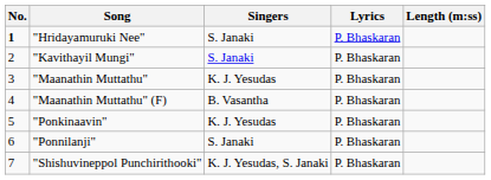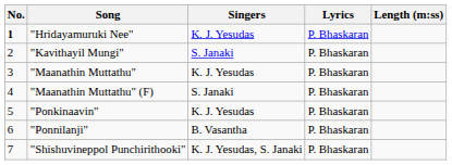"Hridayamuruki Nee" | Singers: S. Janaki -> K. J. Yesudas
"Maanathin Muttathu" (F) | Singers: B. Vasantha -> S. Janaki
"Ponnilanji" | Singers: S. Janaki -> B. Vasantha
